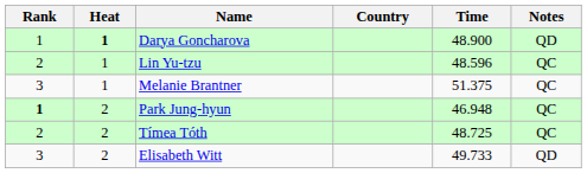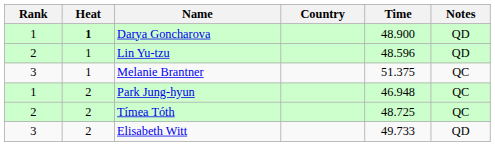Lin Yu-tzu | Notes: QC -> QD
Park Jung-hyun | Rank: bold -> normal
